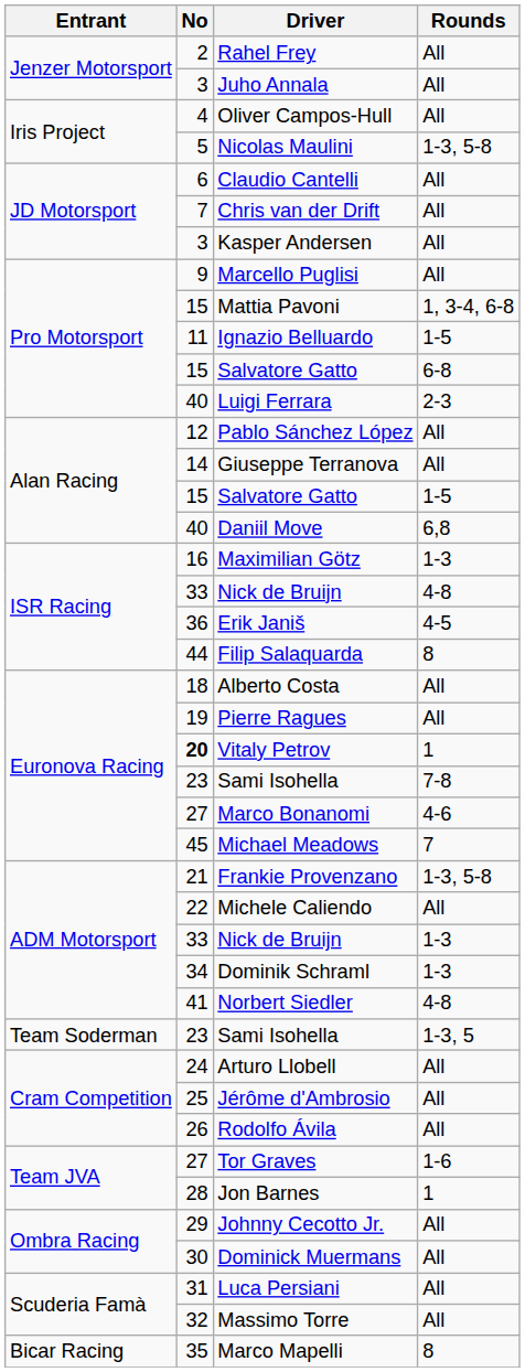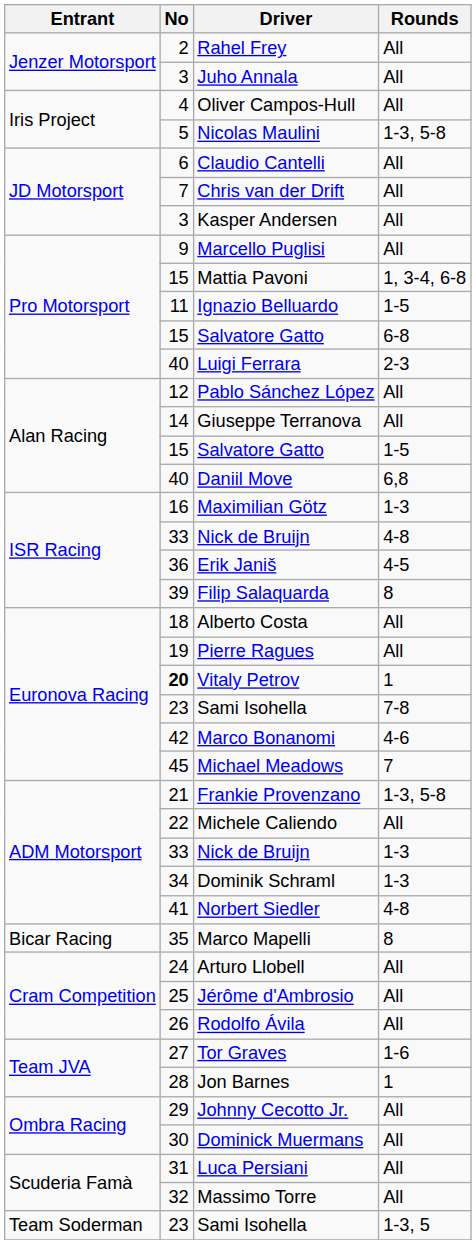Filip Salaquarda | No: 44 -> 39
Marco Bonanomi | No: 27 -> 42
rows swapped: Sami Isohella / 1-3, 5 <-> Marco Mapelli
